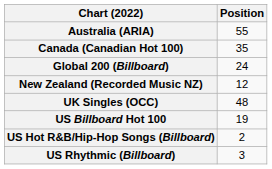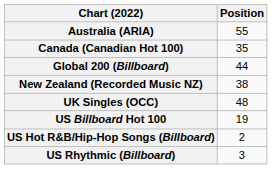Global 200 (Billboard) | Position: 24 -> 44
New Zealand (Recorded Music NZ) | Position: 12 -> 38
